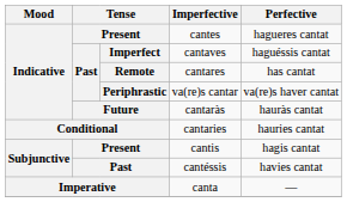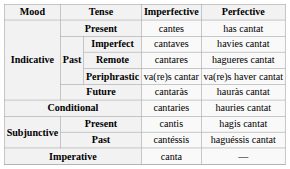cantes | Perfective: hagueres cantat -> has cantat
cantaves | Perfective: haguéssis cantat -> havies cantat
cantares | Perfective: has cantat -> hagueres cantat
cantéssis | Perfective: havies cantat -> haguéssis cantat
